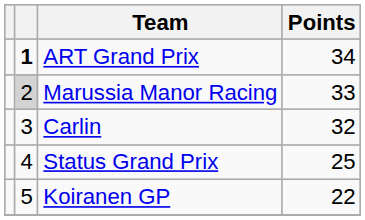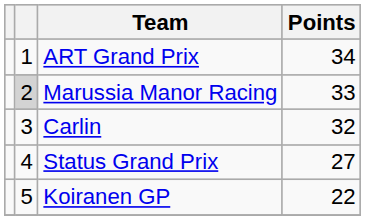ART Grand Prix | column 2: bold -> normal
Status Grand Prix | Points: 25 -> 27
